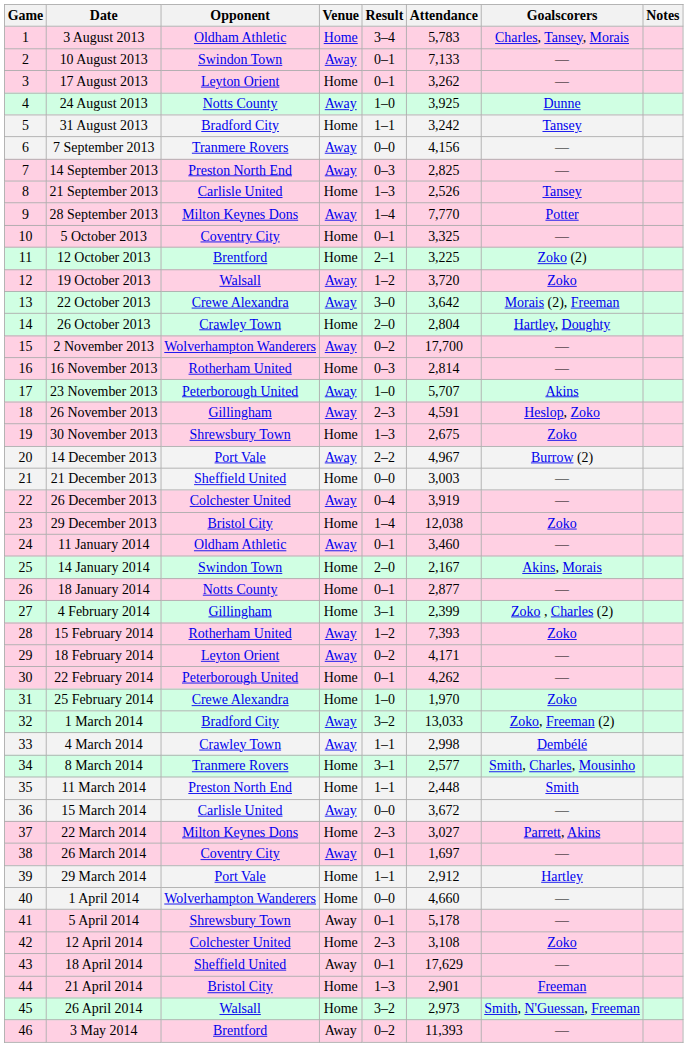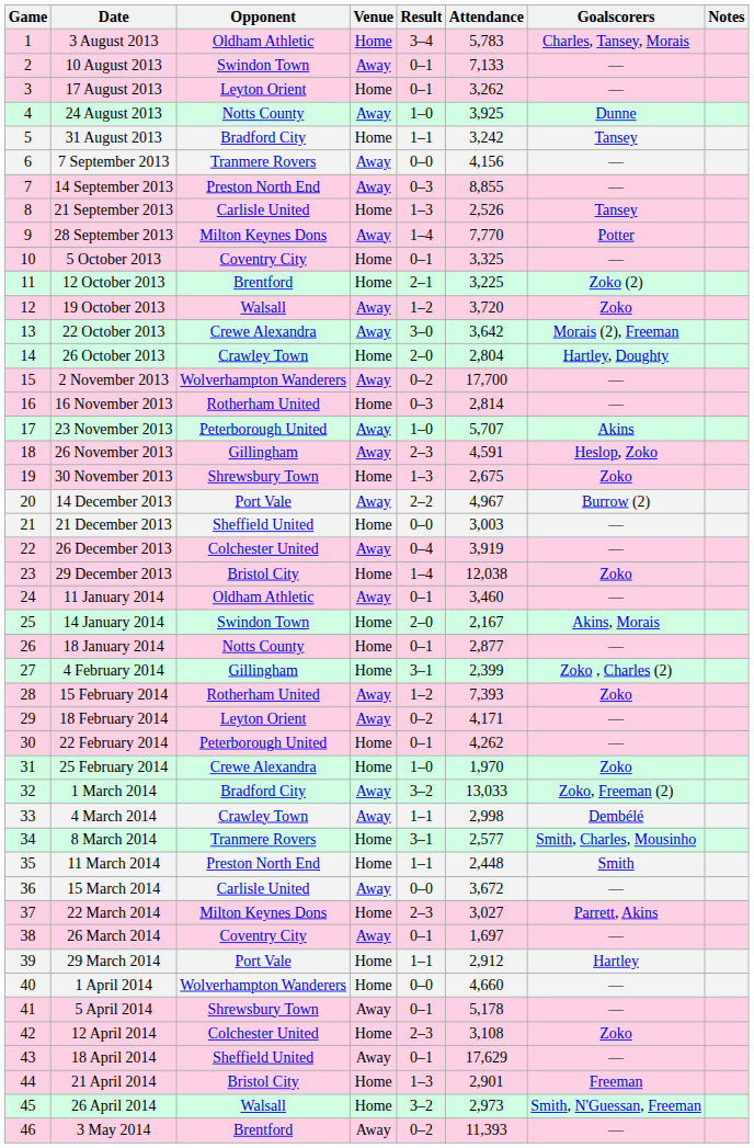14 September 2013 | Attendance: 2,825 -> 8,855
